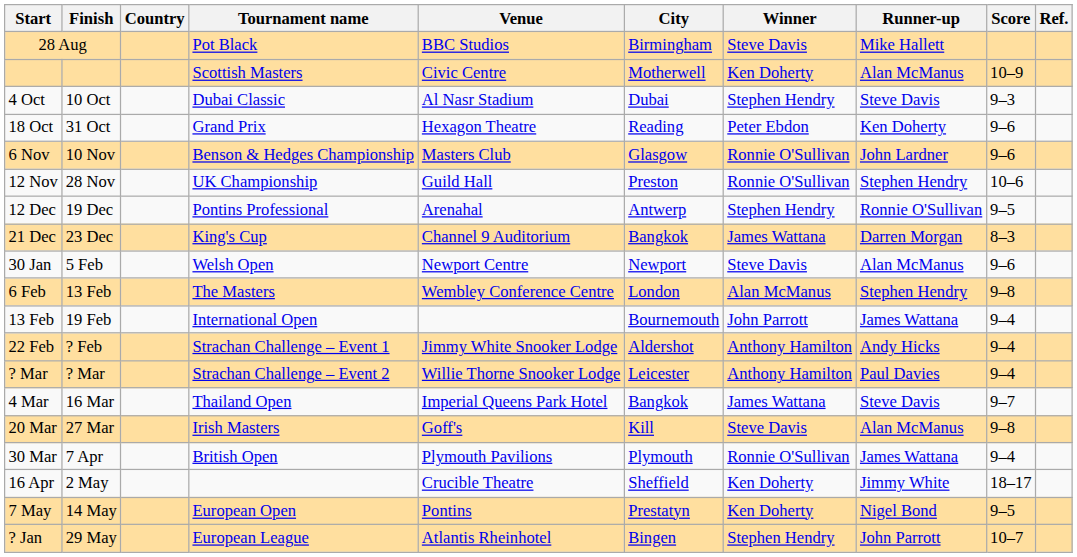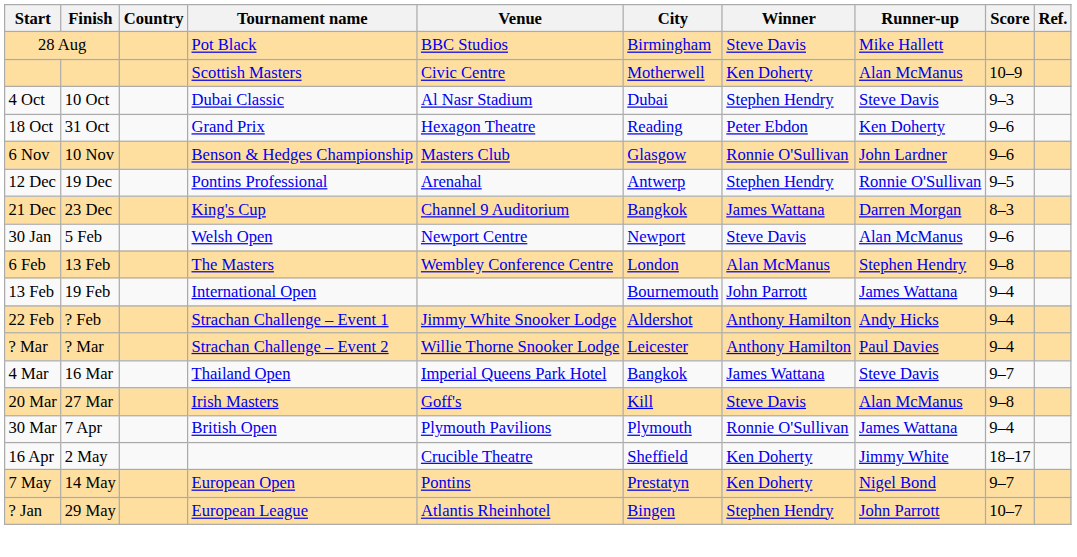- row: 12 Nov | 28 Nov | UK Championship | Guild Hall | Preston | Ronnie O'Sullivan | Stephen Hendry | 10–6
7 May | Score: 9–5 -> 9–7
